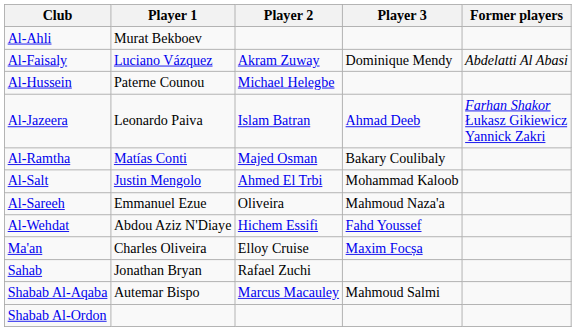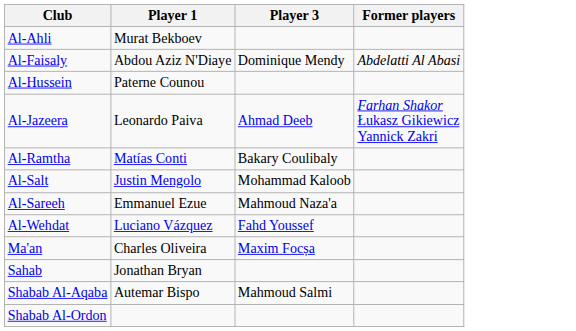- column: Player 2 | Akram Zuway | Michael Helegbe | Islam Batran | Majed Osman | Ahmed El Trbi | Oliveira | Hichem Essifi | Elloy Cruise | Rafael Zuchi | Marcus Macauley
Al-Faisaly | Player 1: Luciano Vázquez -> Abdou Aziz N'Diaye
Al-Wehdat | Player 1: Abdou Aziz N'Diaye -> Luciano Vázquez
